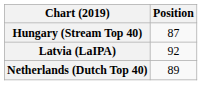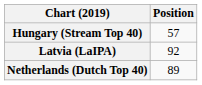Hungary (Stream Top 40) | Position: 87 -> 57
